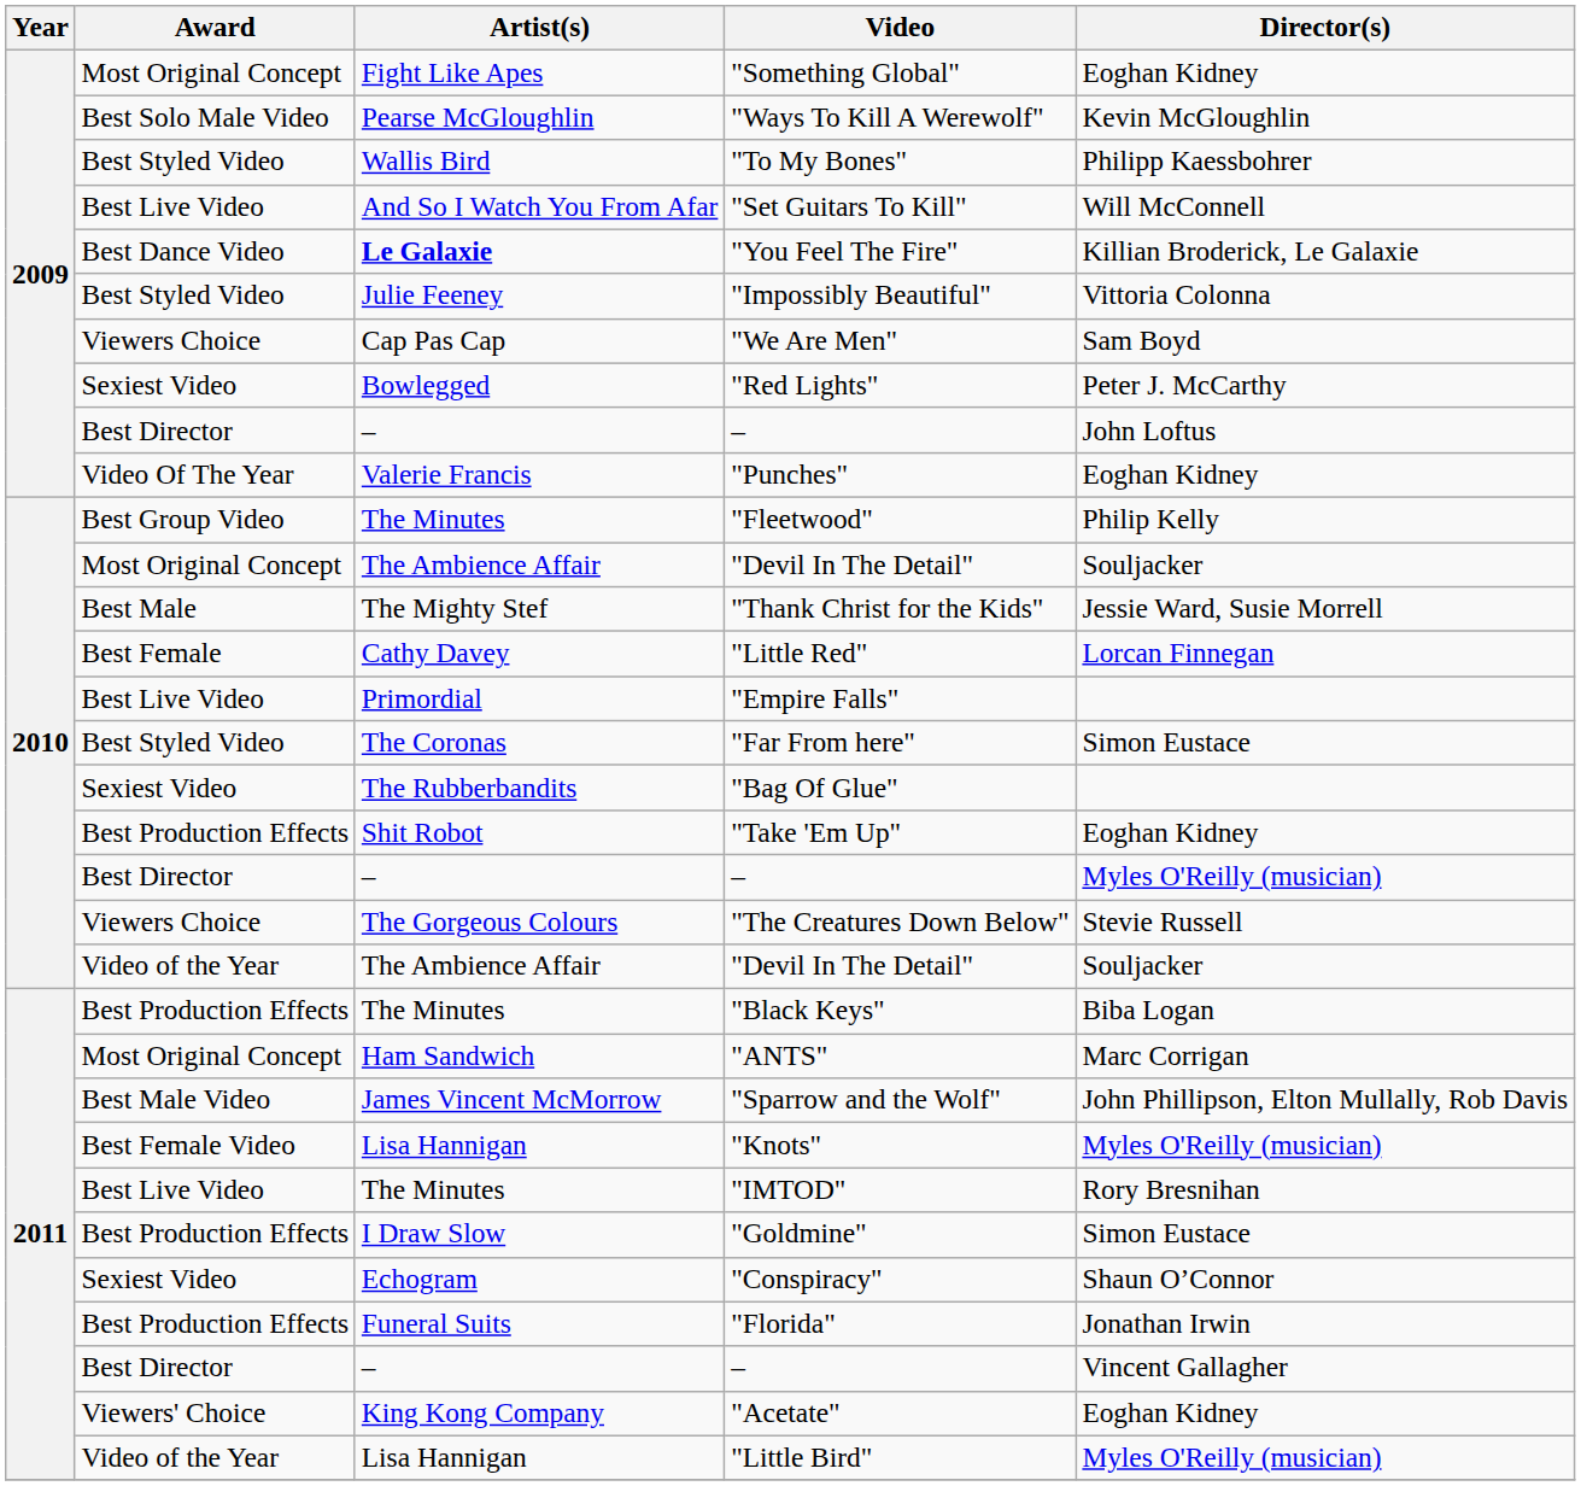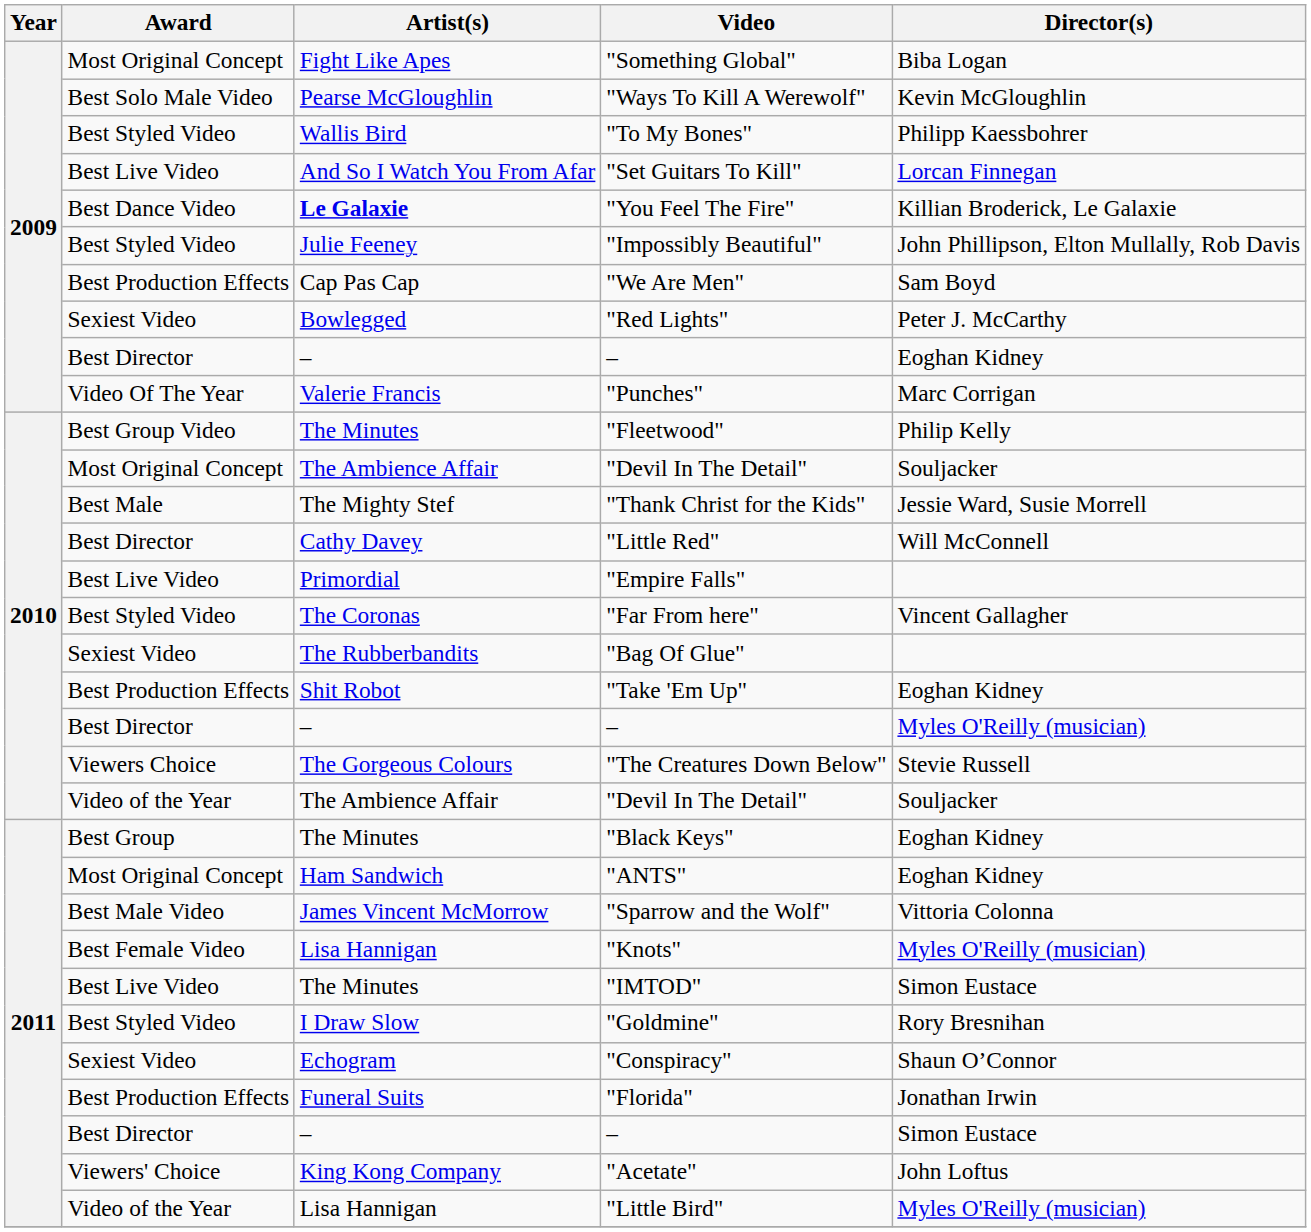"Something Global" | Director(s): Eoghan Kidney -> Biba Logan
"Set Guitars To Kill" | Director(s): Will McConnell -> Lorcan Finnegan
"Impossibly Beautiful" | Director(s): Vittoria Colonna -> John Phillipson, Elton Mullally, Rob Davis
"We Are Men" | Award: Viewers Choice -> Best Production Effects
2009 / – | Director(s): John Loftus -> Eoghan Kidney
"Punches" | Director(s): Eoghan Kidney -> Marc Corrigan
"Little Red" | Award: Best Female -> Best Director
"Little Red" | Director(s): Lorcan Finnegan -> Will McConnell
"Far From here" | Director(s): Simon Eustace -> Vincent Gallagher
"Black Keys" | Award: Best Production Effects -> Best Group
"Black Keys" | Director(s): Biba Logan -> Eoghan Kidney
"ANTS" | Director(s): Marc Corrigan -> Eoghan Kidney
"Sparrow and the Wolf" | Director(s): John Phillipson, Elton Mullally, Rob Davis -> Vittoria Colonna
"IMTOD" | Director(s): Rory Bresnihan -> Simon Eustace
"Goldmine" | Award: Best Production Effects -> Best Styled Video
"Goldmine" | Director(s): Simon Eustace -> Rory Bresnihan
2011 / – | Director(s): Vincent Gallagher -> Simon Eustace
"Acetate" | Director(s): Eoghan Kidney -> John Loftus
